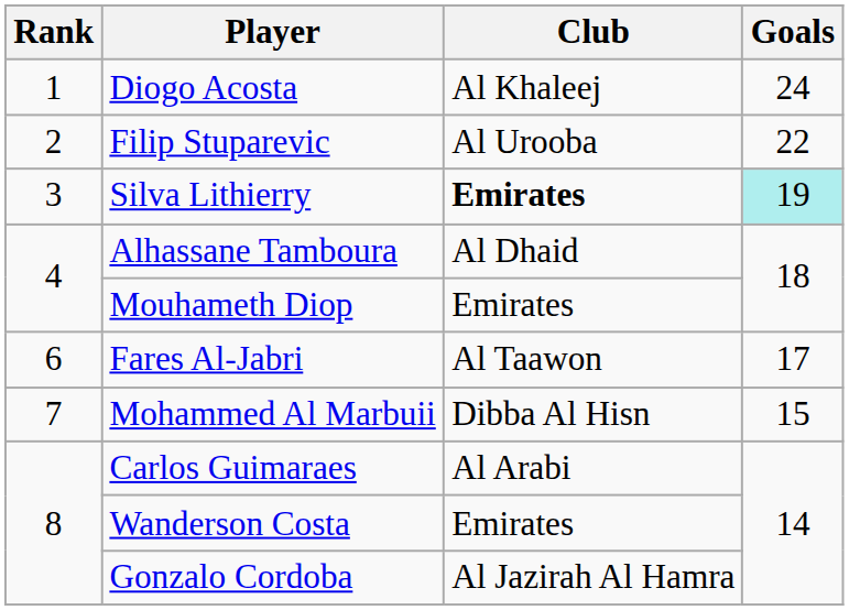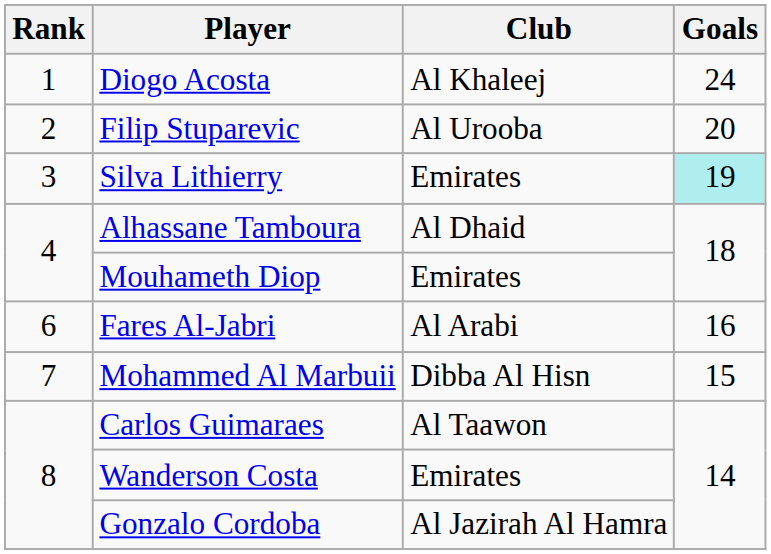Filip Stuparevic | Goals: 22 -> 20
Silva Lithierry | Club: bold -> normal
Fares Al-Jabri | Club: Al Taawon -> Al Arabi
Fares Al-Jabri | Goals: 17 -> 16
Carlos Guimaraes | Club: Al Arabi -> Al Taawon
